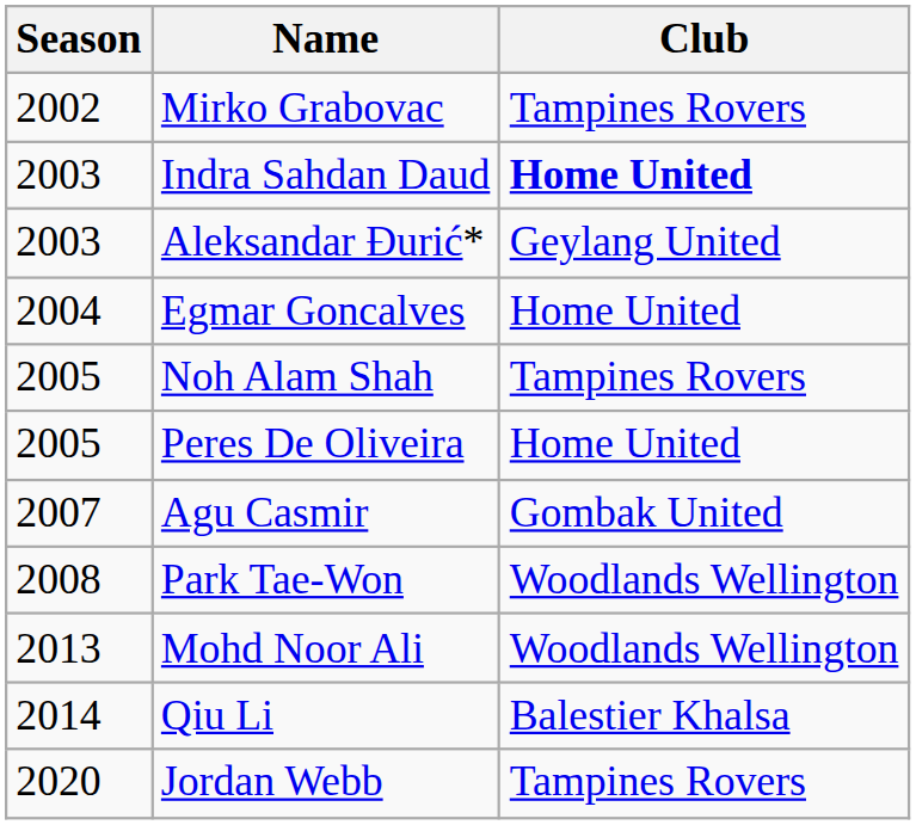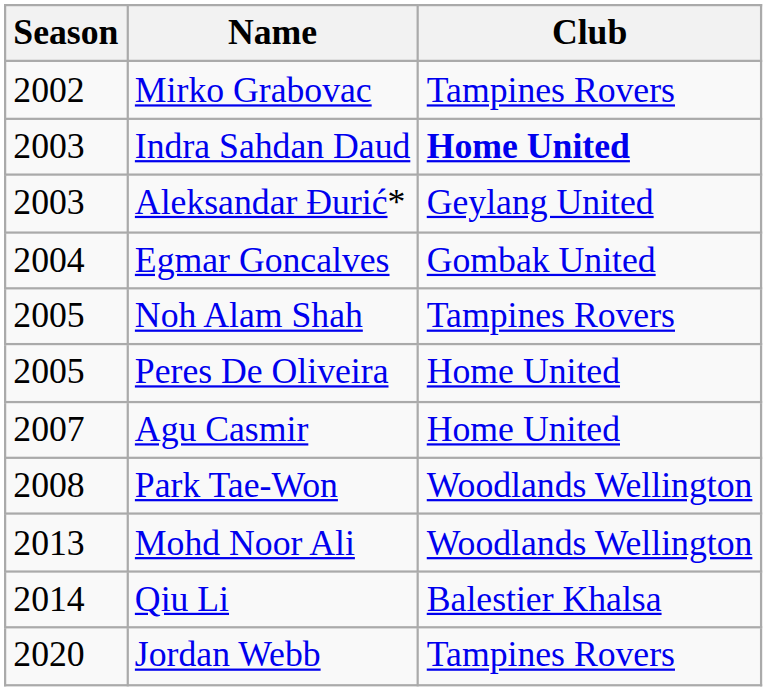Egmar Goncalves | Club: Home United -> Gombak United
Agu Casmir | Club: Gombak United -> Home United
